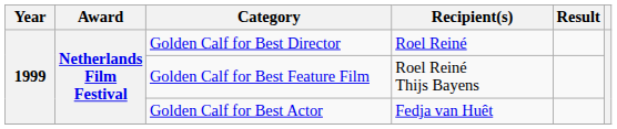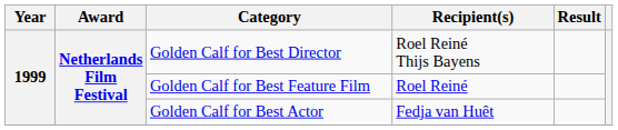Golden Calf for Best Director | Recipient(s): Roel Reiné -> Roel Reiné Thijs Bayens
Golden Calf for Best Feature Film | Recipient(s): Roel Reiné Thijs Bayens -> Roel Reiné
